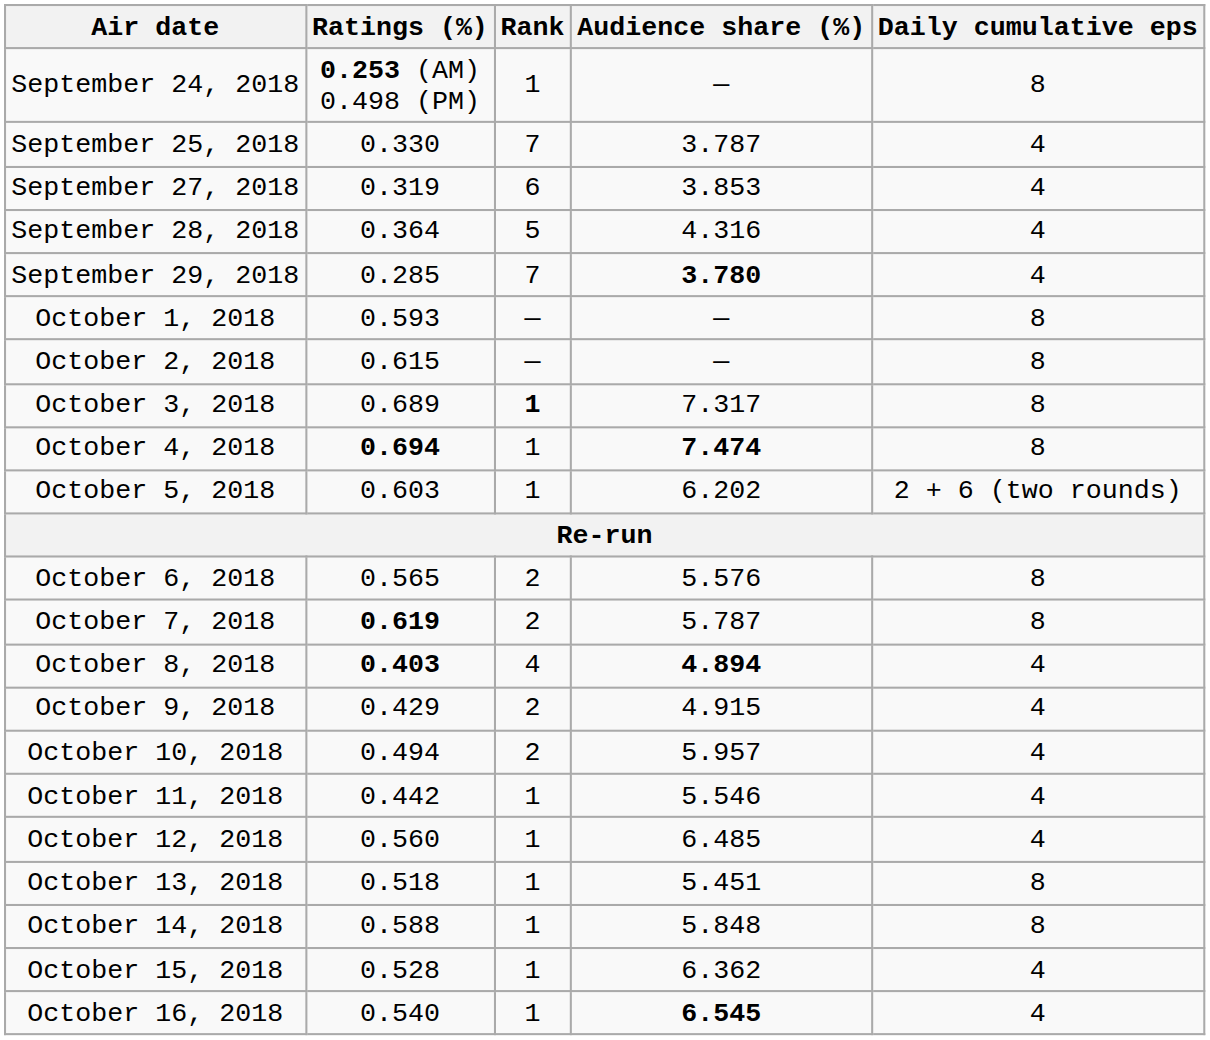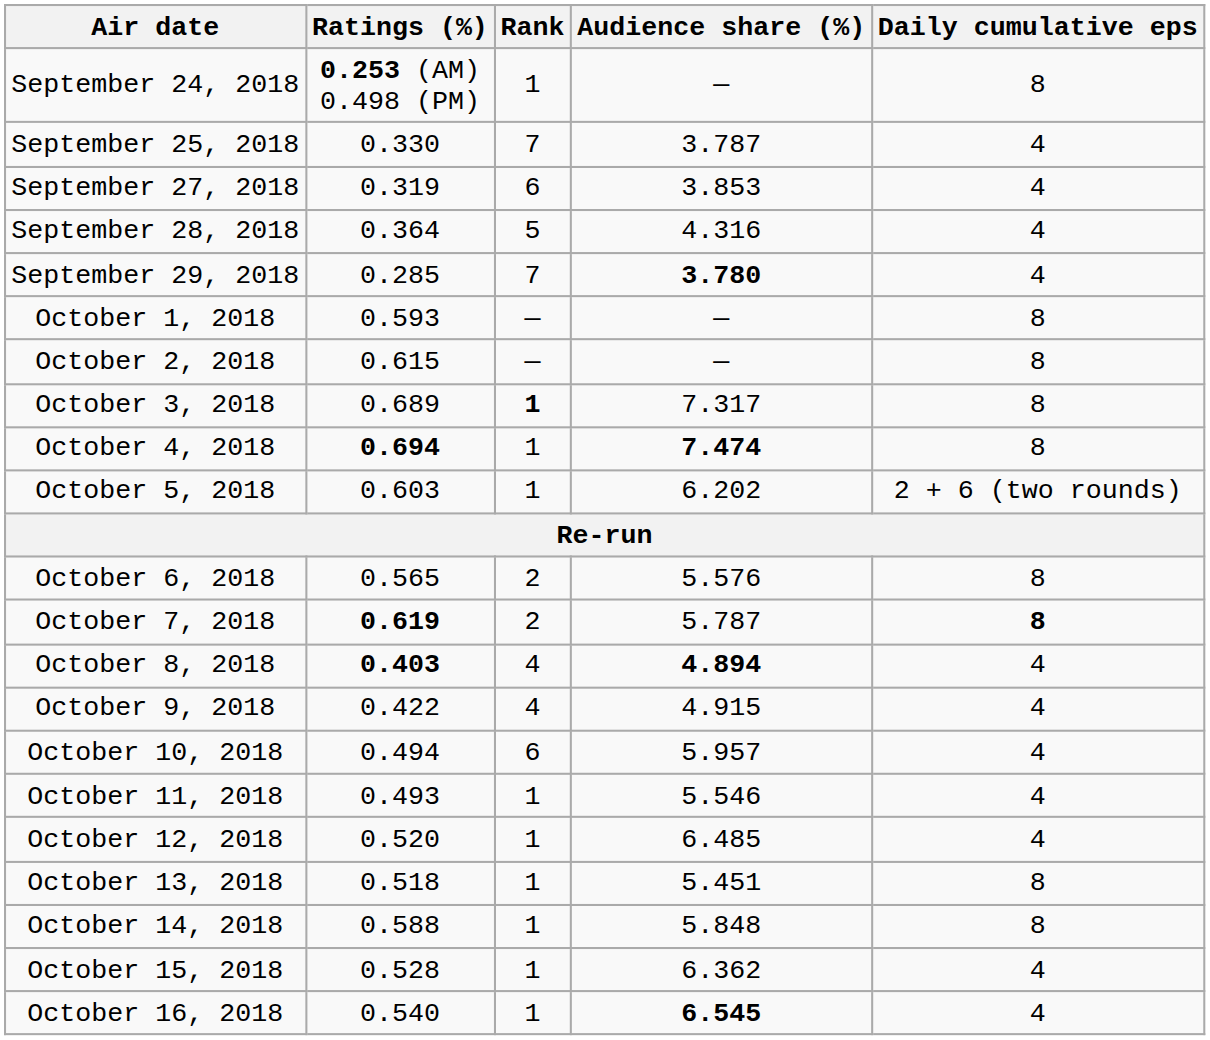October 7, 2018 | Daily cumulative eps: normal -> bold
October 9, 2018 | Ratings (%): 0.429 -> 0.422
October 9, 2018 | Rank: 2 -> 4
October 10, 2018 | Rank: 2 -> 6
October 11, 2018 | Ratings (%): 0.442 -> 0.493
October 12, 2018 | Ratings (%): 0.560 -> 0.520
